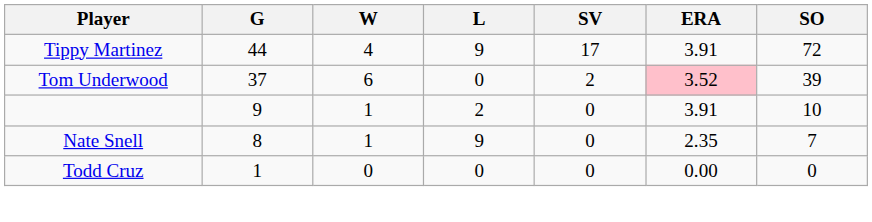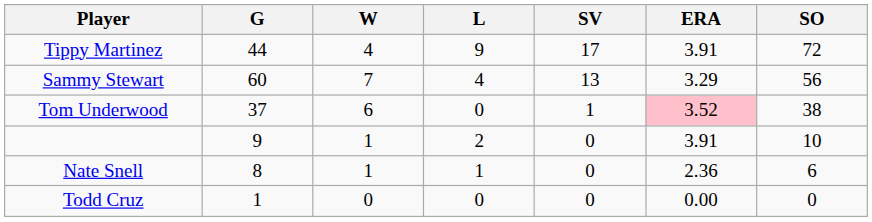+ row: Sammy Stewart | 60 | 7 | 4 | 13 | 3.29 | 56
Tom Underwood | SV: 2 -> 1
Tom Underwood | SO: 39 -> 38
Nate Snell | L: 9 -> 1
Nate Snell | ERA: 2.35 -> 2.36
Nate Snell | SO: 7 -> 6
